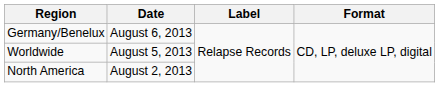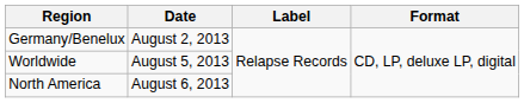Germany/Benelux | Date: August 6, 2013 -> August 2, 2013
North America | Date: August 2, 2013 -> August 6, 2013
